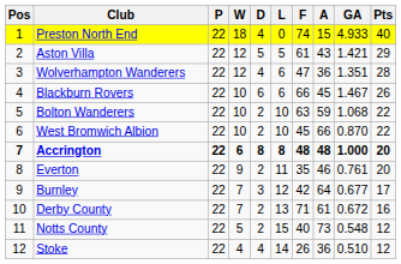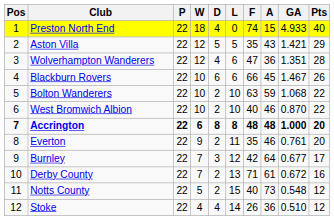Aston Villa | F: 61 -> 35
West Bromwich Albion | F: 45 -> 40
West Bromwich Albion | A: 66 -> 46
